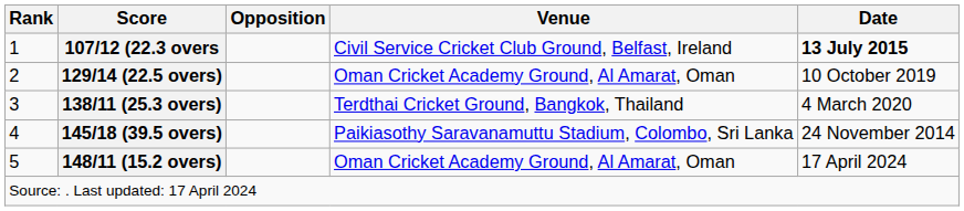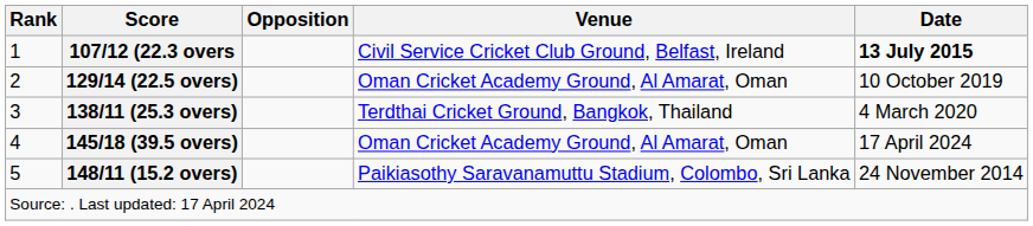145/18 (39.5 overs) | Venue: Paikiasothy Saravanamuttu Stadium, Colombo, Sri Lanka -> Oman Cricket Academy Ground, Al Amarat, Oman
145/18 (39.5 overs) | Date: 24 November 2014 -> 17 April 2024
148/11 (15.2 overs) | Venue: Oman Cricket Academy Ground, Al Amarat, Oman -> Paikiasothy Saravanamuttu Stadium, Colombo, Sri Lanka
148/11 (15.2 overs) | Date: 17 April 2024 -> 24 November 2014
